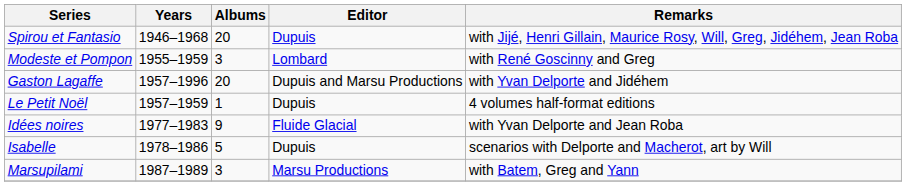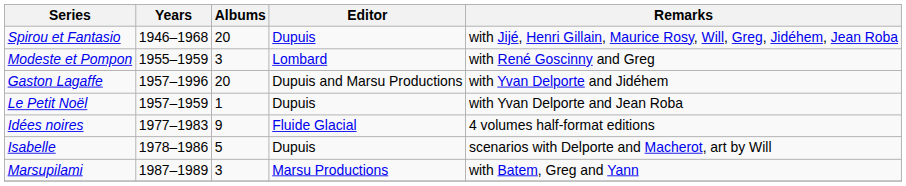Le Petit Noël | Remarks: 4 volumes half-format editions -> with Yvan Delporte and Jean Roba
Idées noires | Remarks: with Yvan Delporte and Jean Roba -> 4 volumes half-format editions
